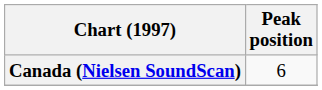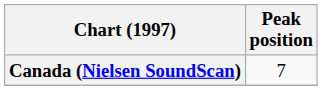Canada (Nielsen SoundScan) | Peak position: 6 -> 7
